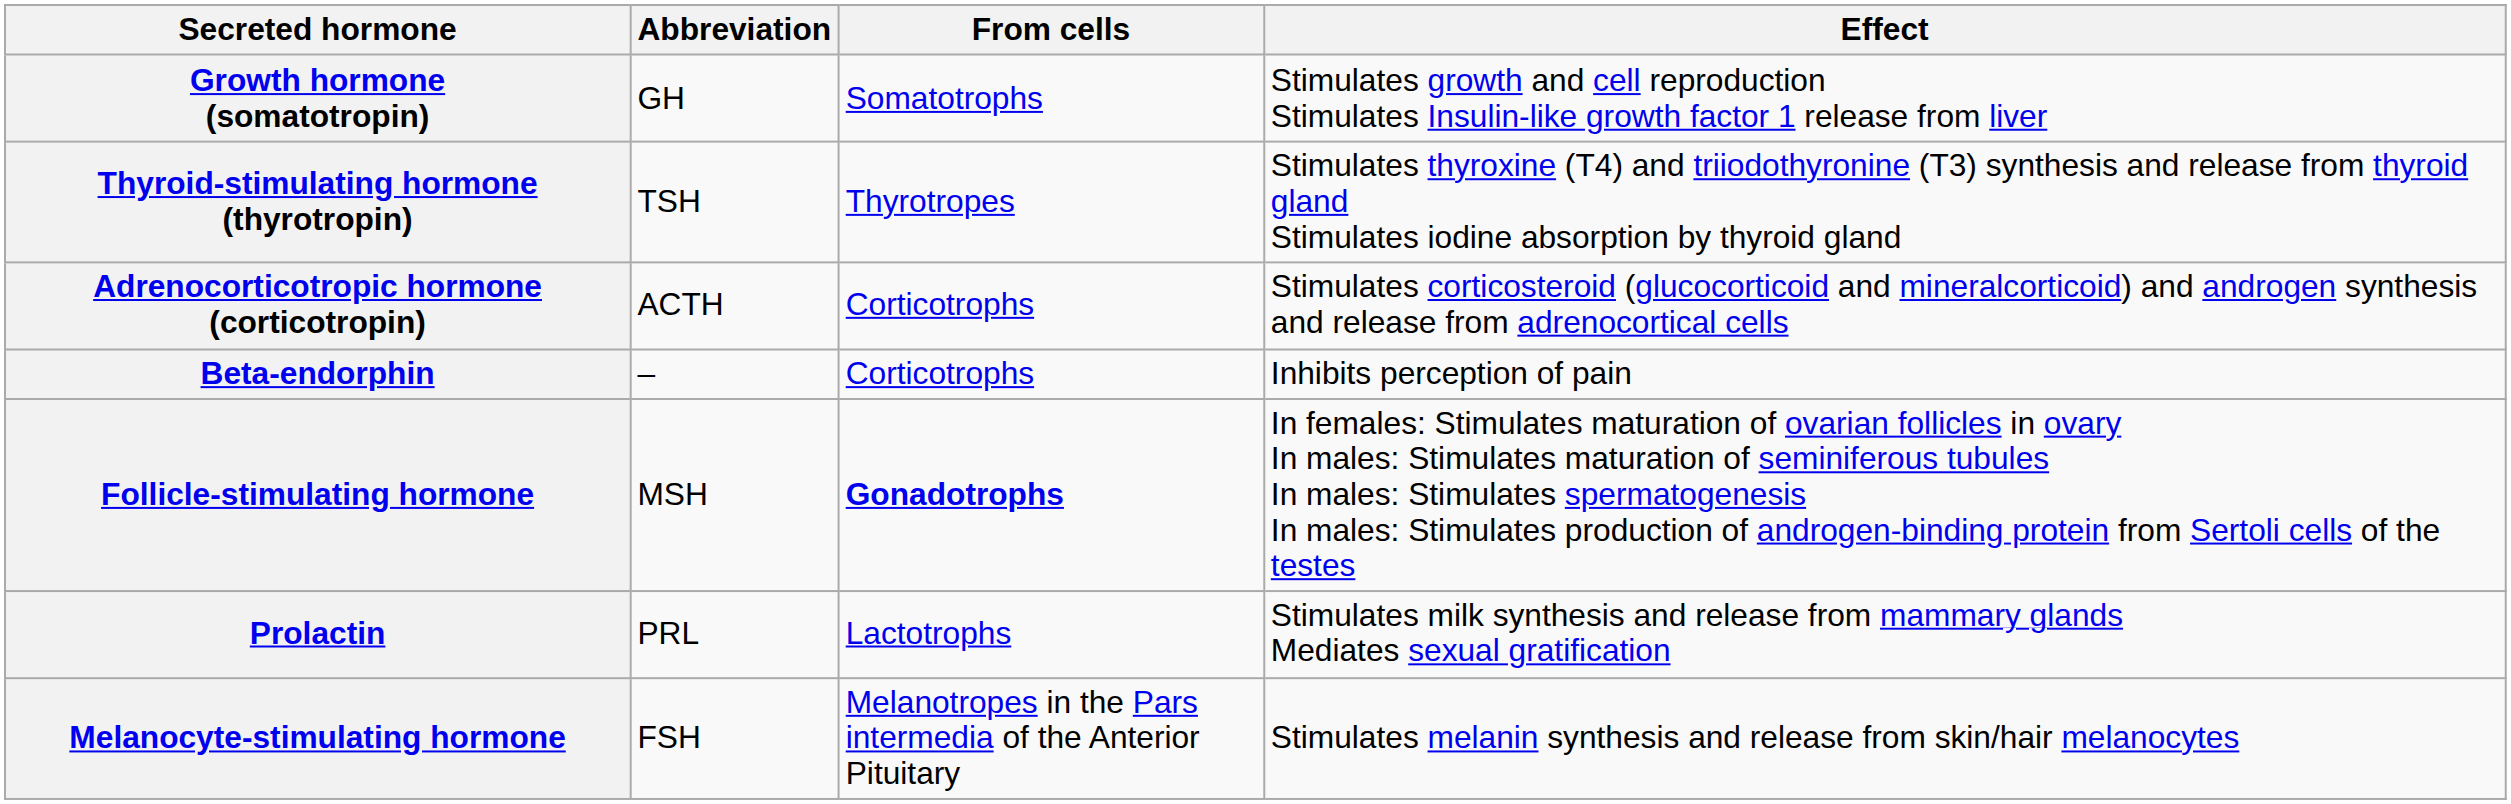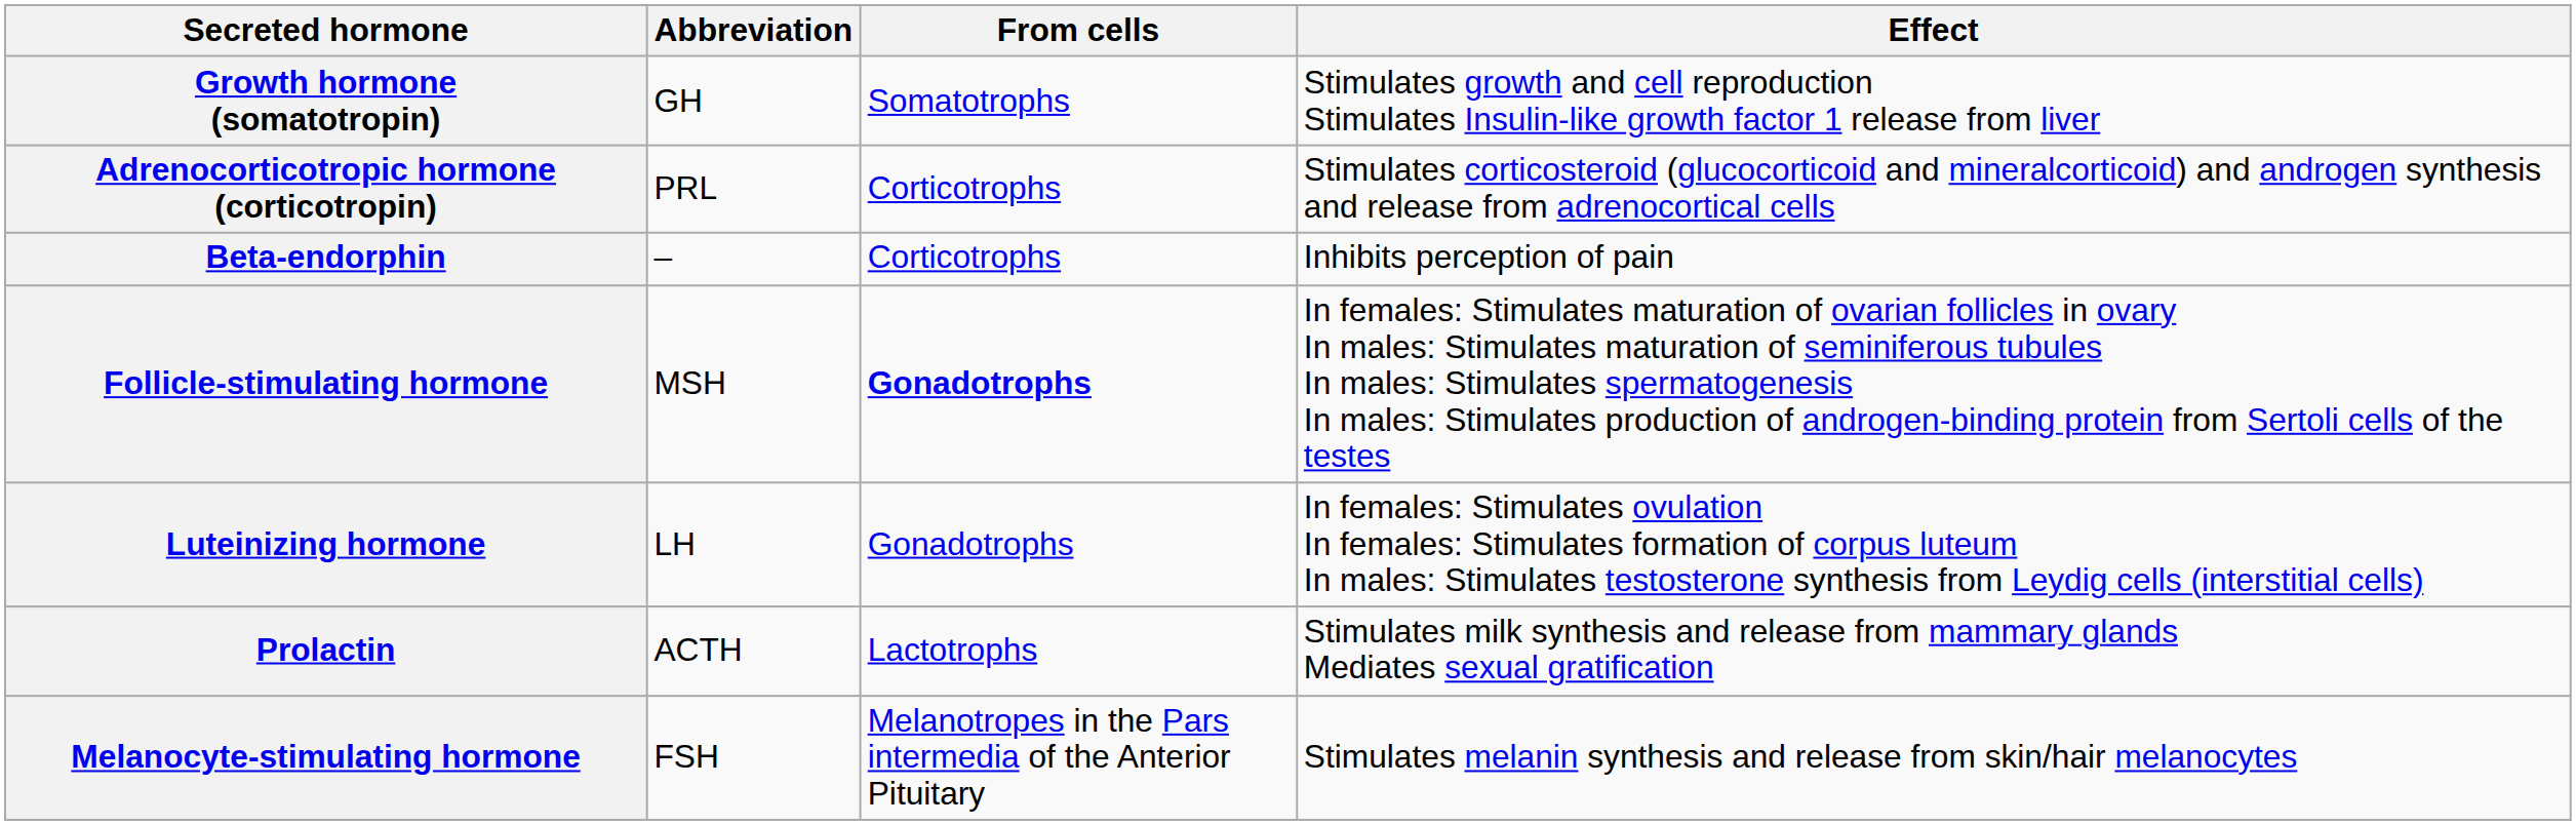- row: Thyroid-stimulating hormone (thyrotropin) | TSH | Thyrotropes | Stimulates thyroxine (T4) and triiodothyronine (T3) synthesis and release from thyroid gland Stimulates iodine absorption by thyroid gland
Adrenocorticotropic hormone (corticotropin) | Abbreviation: ACTH -> PRL
+ row: Luteinizing hormone | LH | Gonadotrophs | In females: Stimulates ovulation In females: Stimulates formation of corpus luteum In males: Stimulates testosterone synthesis from Leydig cells (interstitial cells)
Prolactin | Abbreviation: PRL -> ACTH
